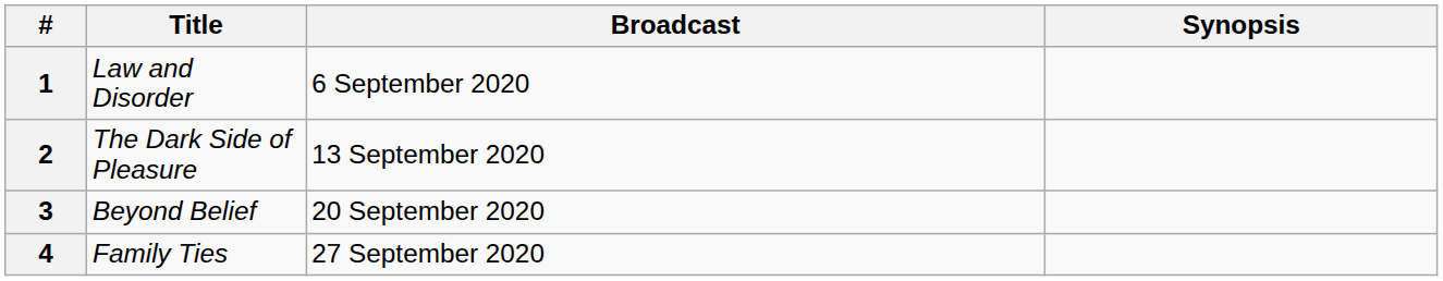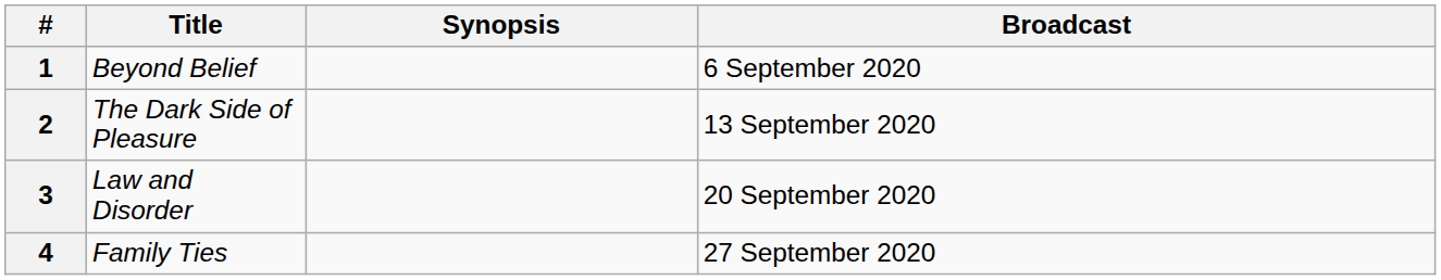columns swapped: Broadcast <-> Synopsis
1 | Title: Law and Disorder -> Beyond Belief
3 | Title: Beyond Belief -> Law and Disorder
